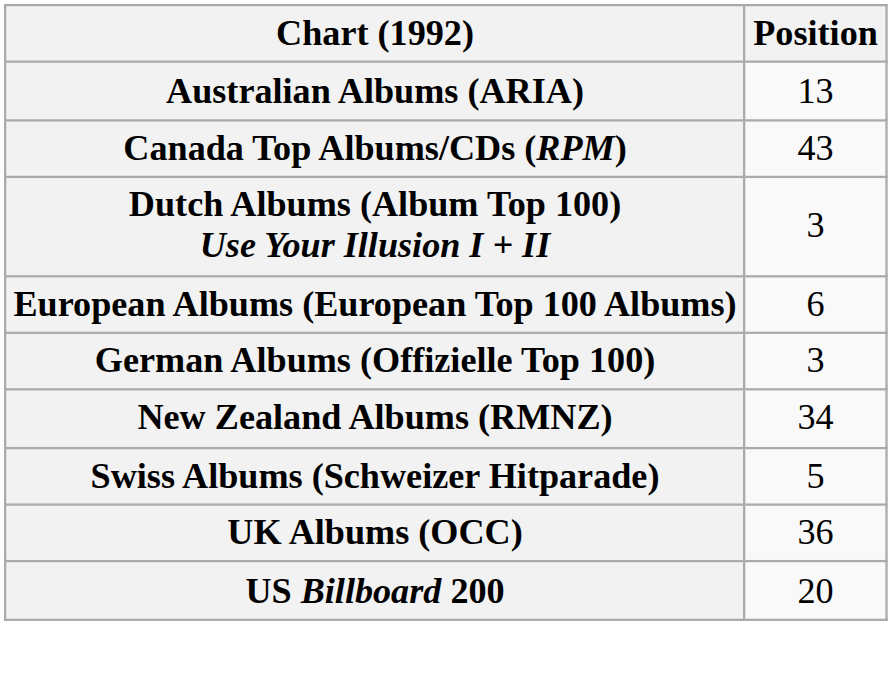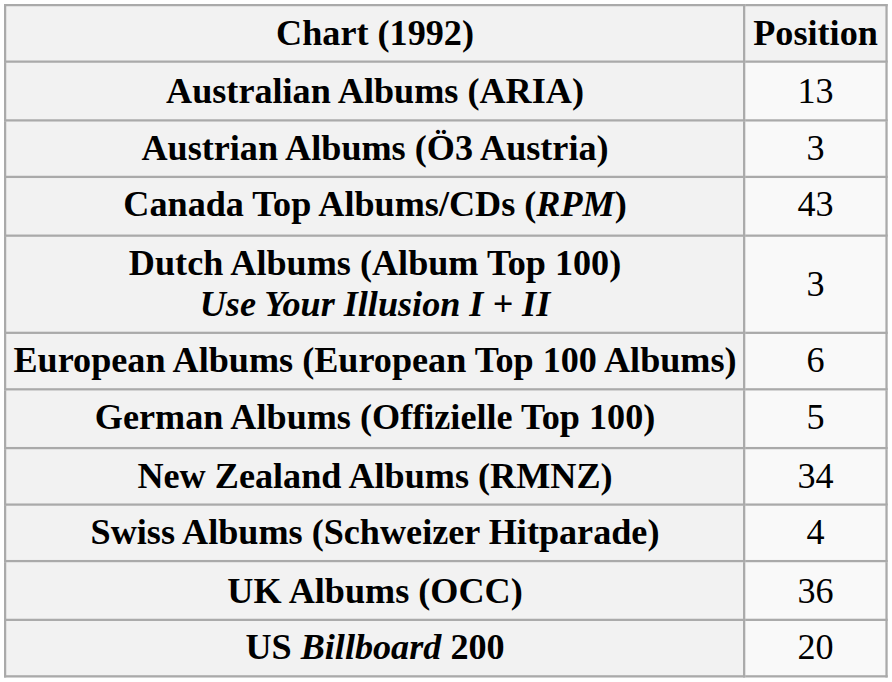+ row: Austrian Albums (Ö3 Austria) | 3
German Albums (Offizielle Top 100) | Position: 3 -> 5
Swiss Albums (Schweizer Hitparade) | Position: 5 -> 4
